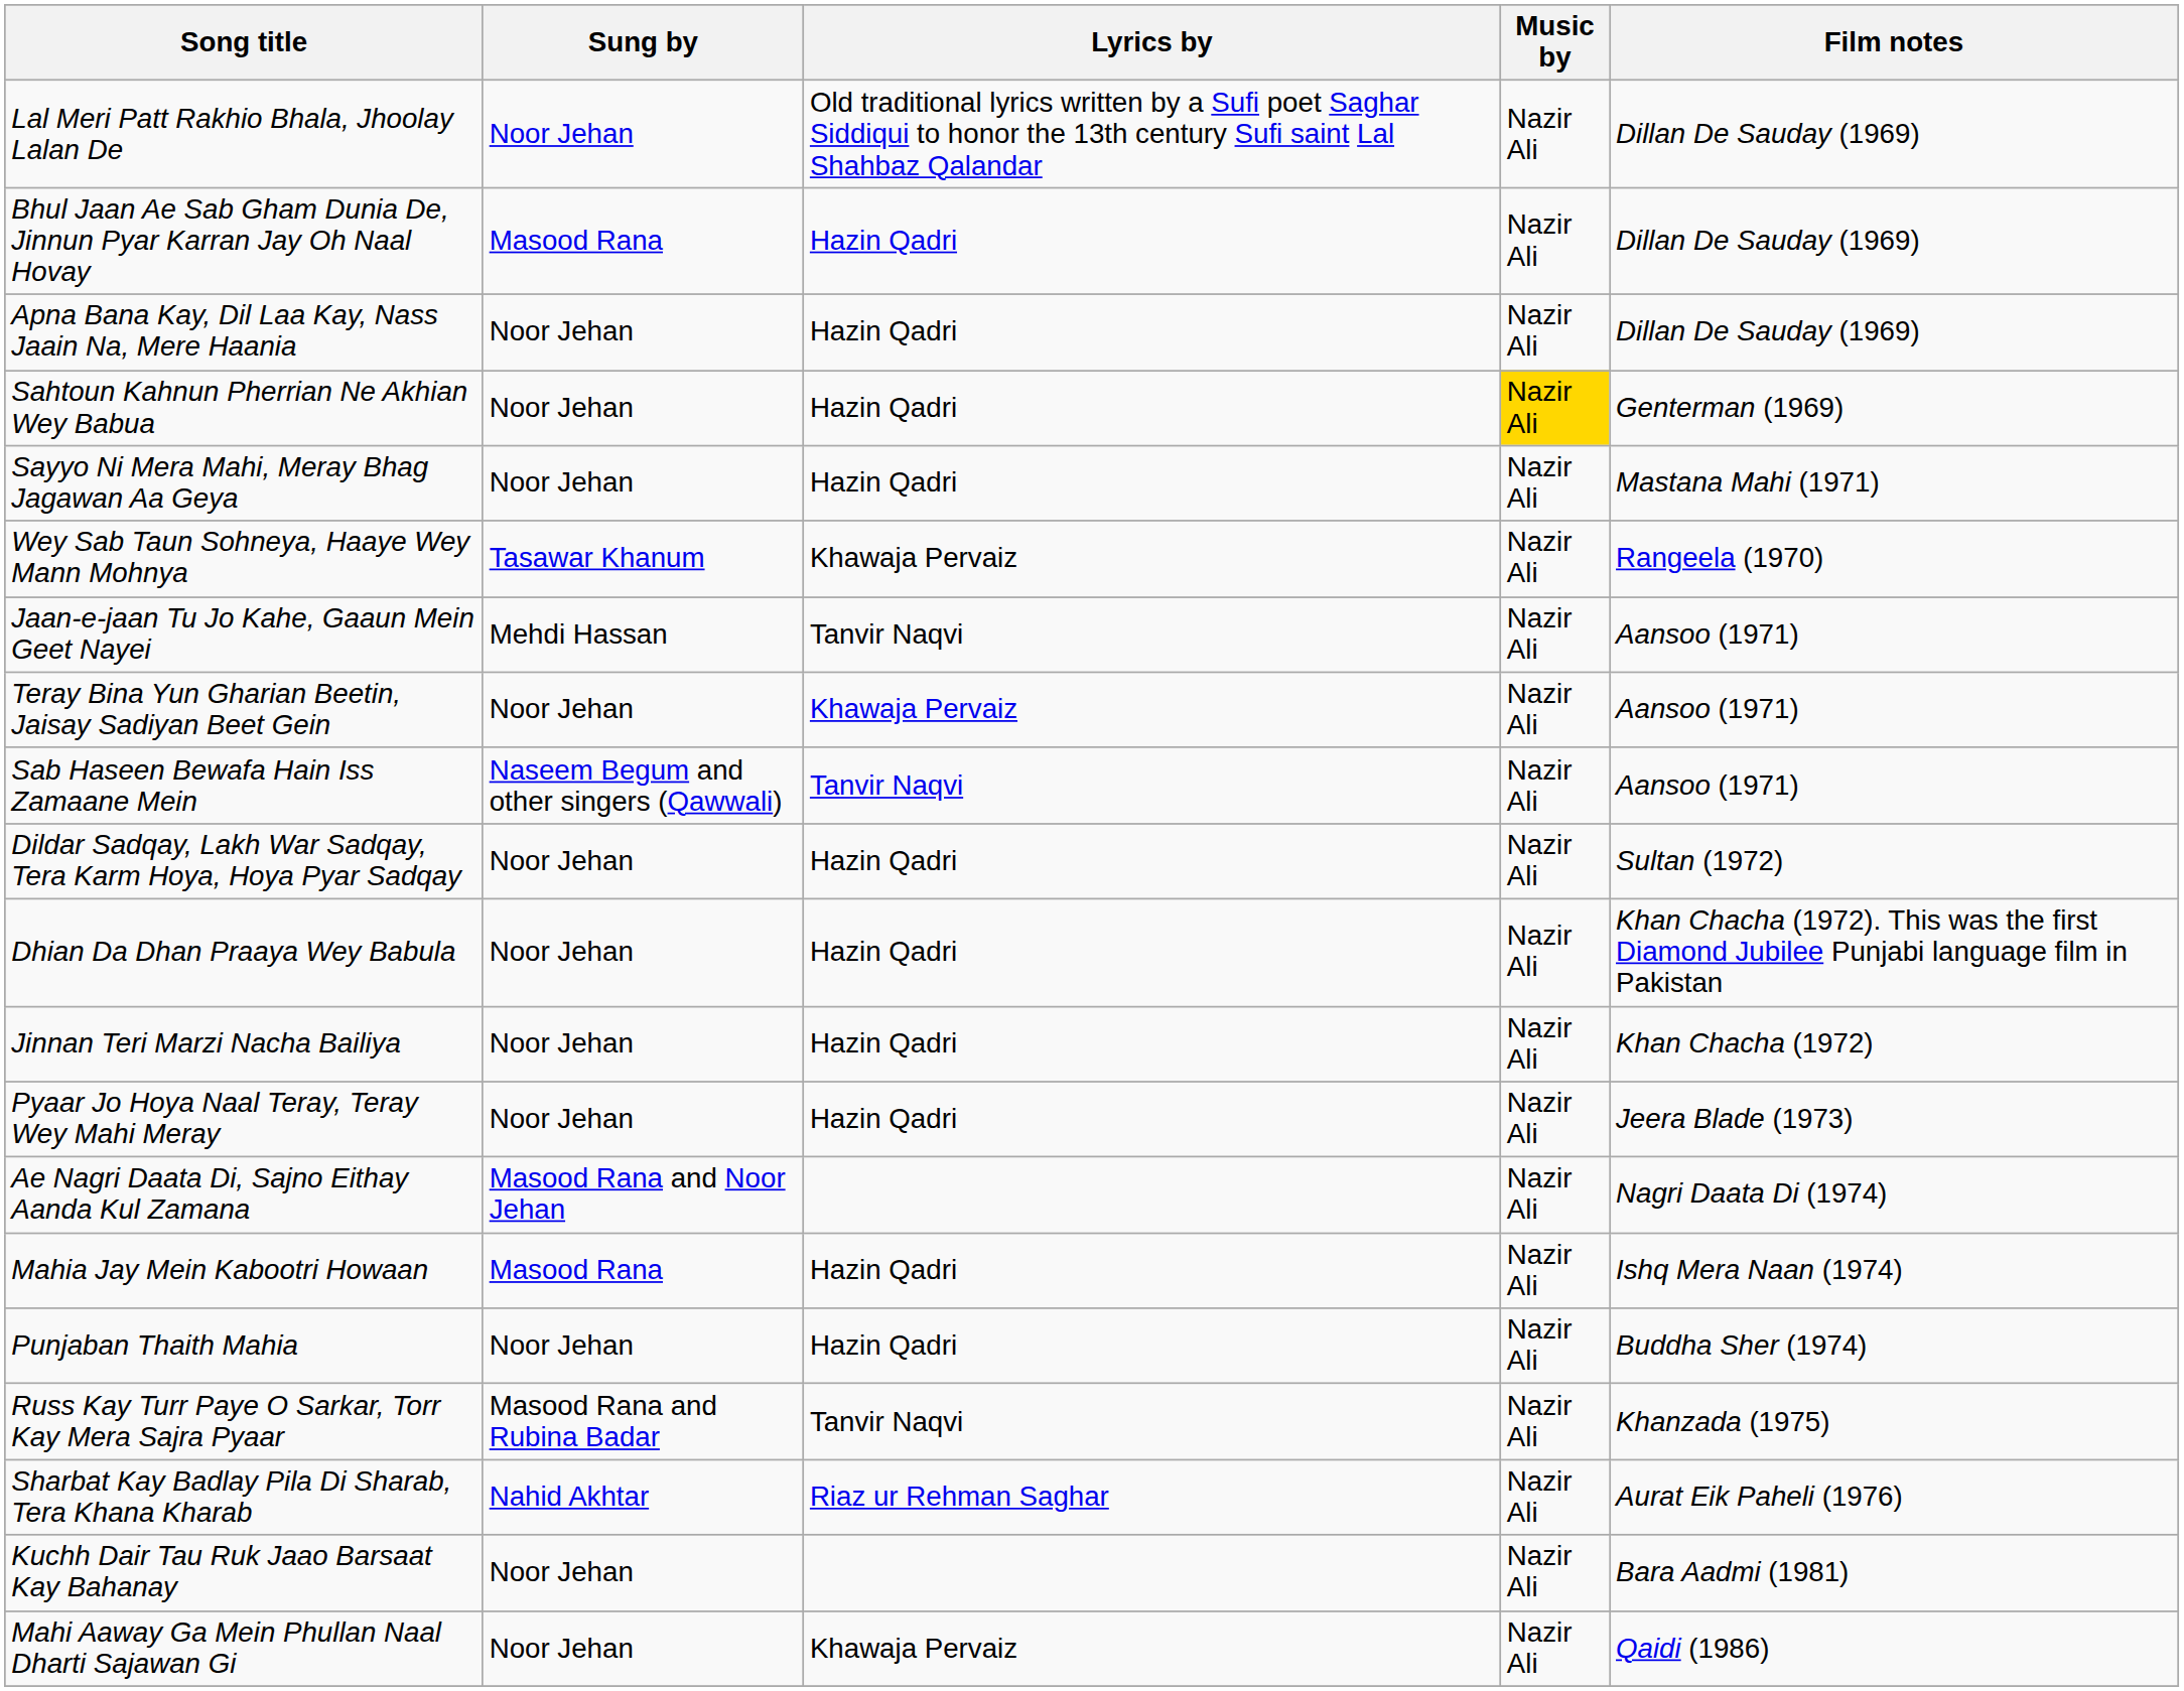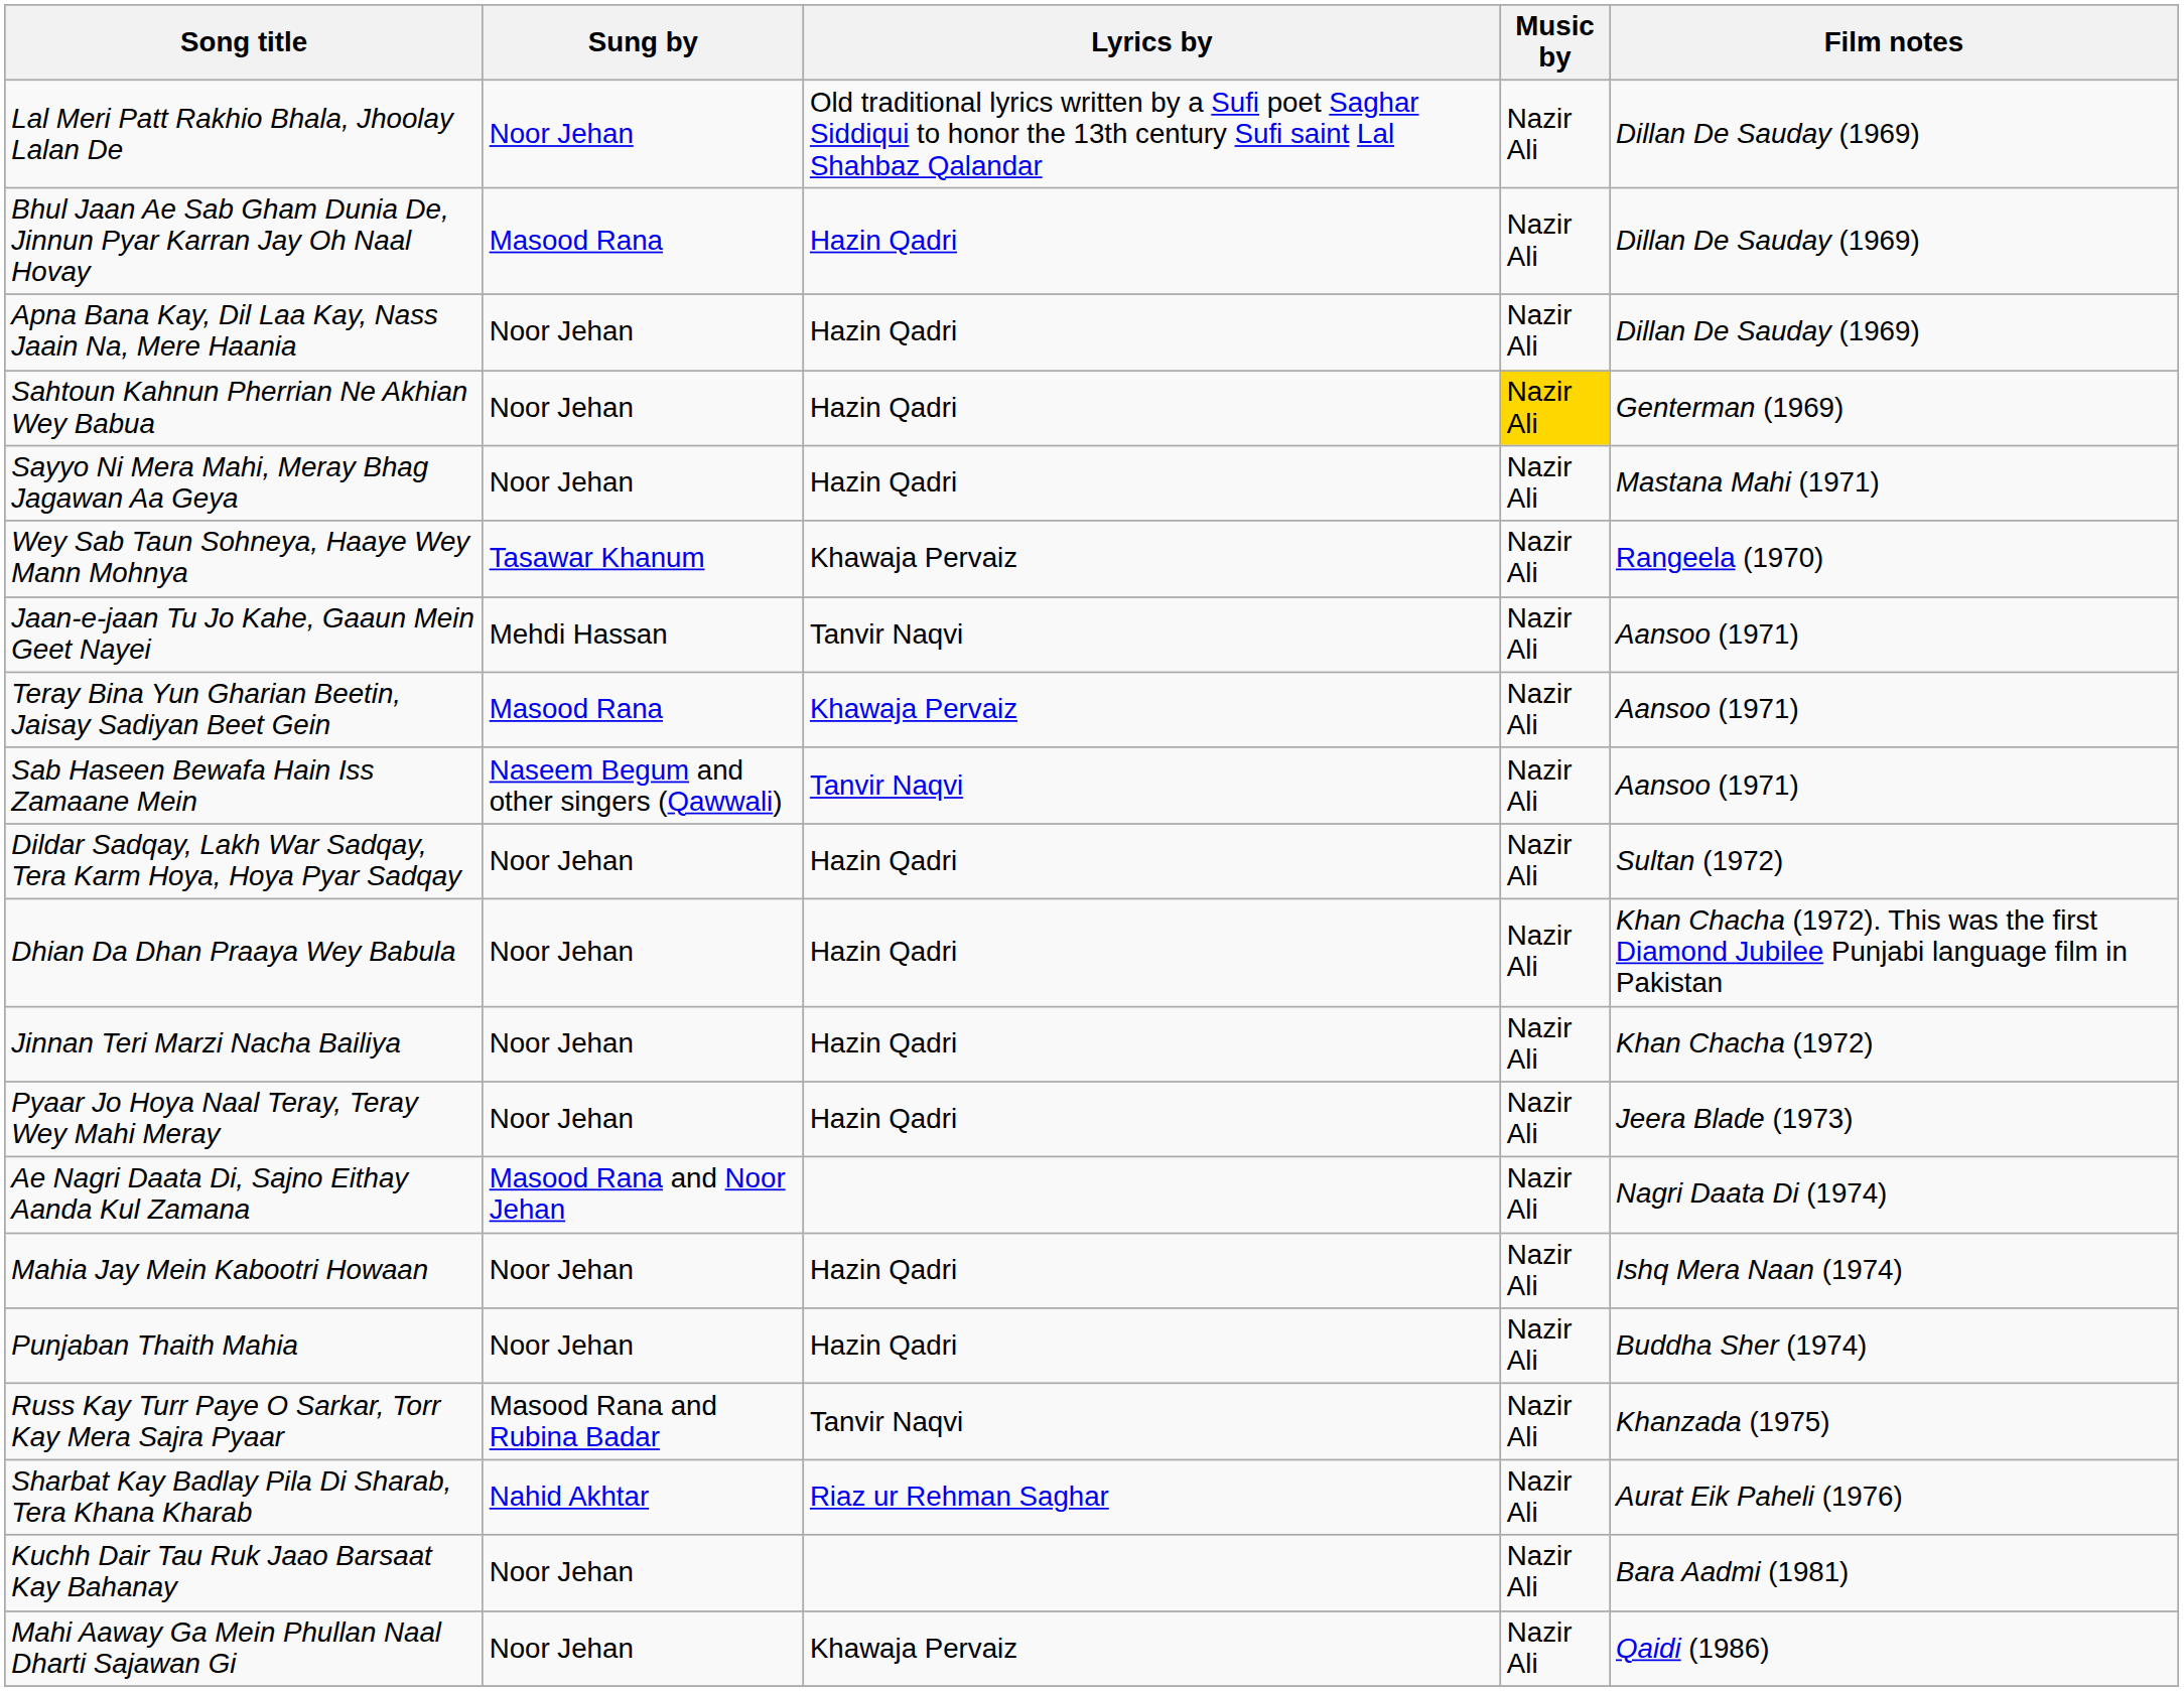Teray Bina Yun Gharian Beetin, Jaisay Sadiyan Beet Gein | Sung by: Noor Jehan -> Masood Rana
Mahia Jay Mein Kabootri Howaan | Sung by: Masood Rana -> Noor Jehan
